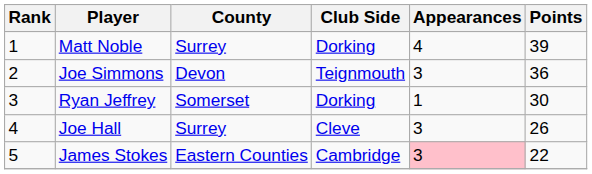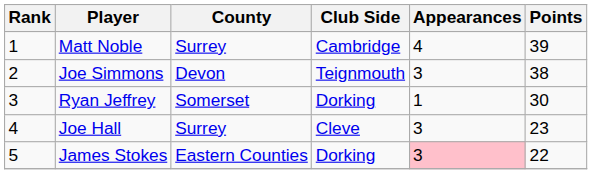Matt Noble | Club Side: Dorking -> Cambridge
Joe Simmons | Points: 36 -> 38
Joe Hall | Points: 26 -> 23
James Stokes | Club Side: Cambridge -> Dorking
